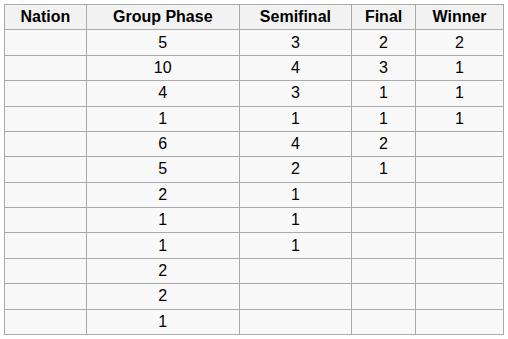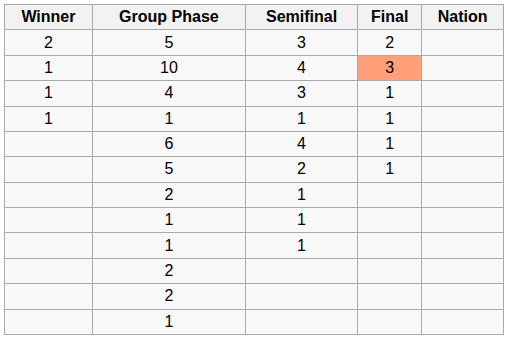columns swapped: Nation <-> Winner
10 | Final: no background -> lightsalmon background
6 | Final: 2 -> 1
